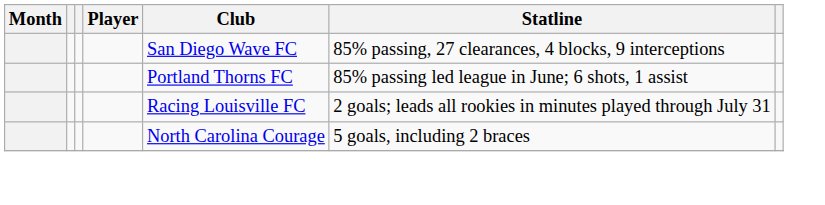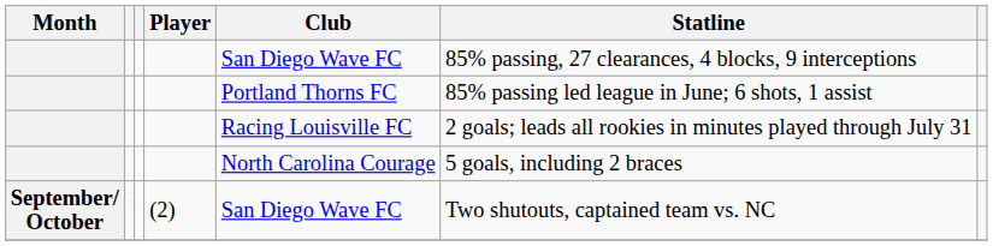+ row: September/ October | (2) | San Diego Wave FC | Two shutouts, captained team vs. NC
